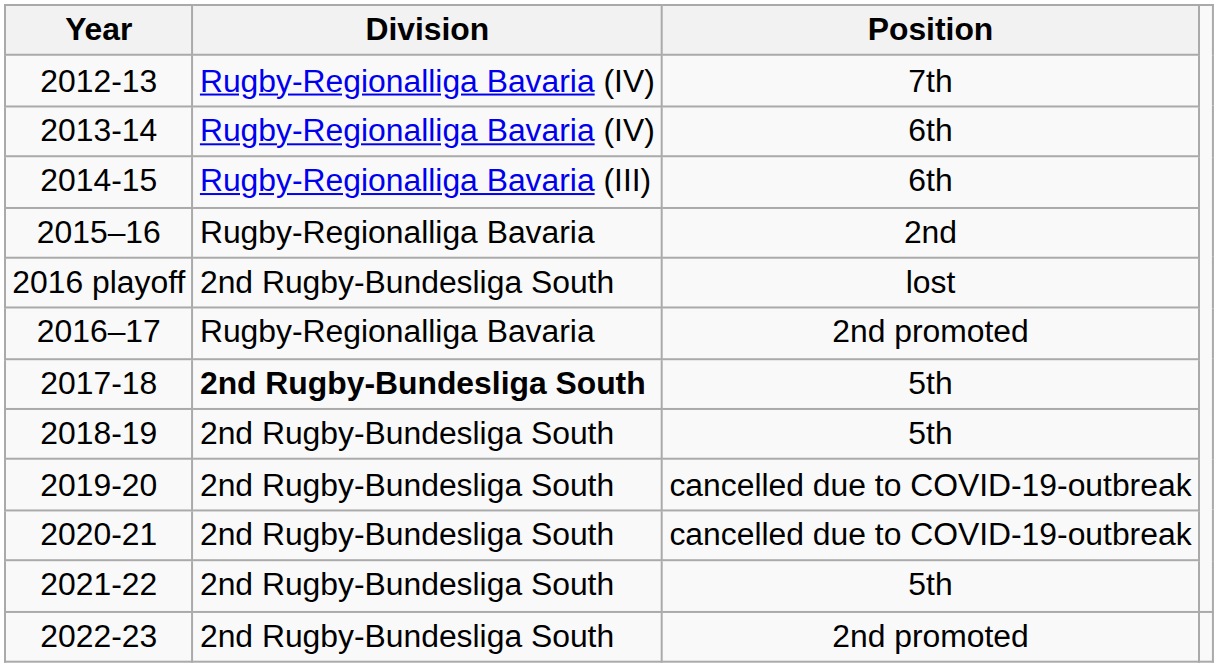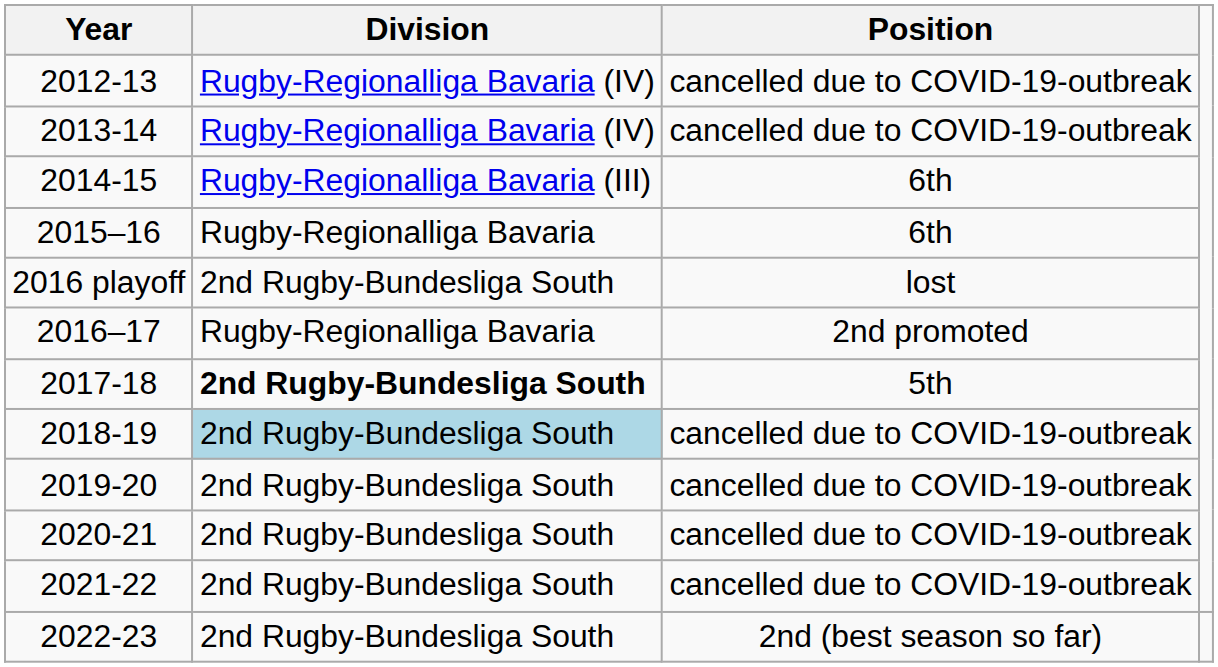2012-13 | Position: 7th -> cancelled due to COVID-19-outbreak
2013-14 | Position: 6th -> cancelled due to COVID-19-outbreak
2015–16 | Position: 2nd -> 6th
2018-19 | Division: no background -> lightblue background
2018-19 | Position: 5th -> cancelled due to COVID-19-outbreak
2021-22 | Position: 5th -> cancelled due to COVID-19-outbreak
2022-23 | Position: 2nd promoted -> 2nd (best season so far)
